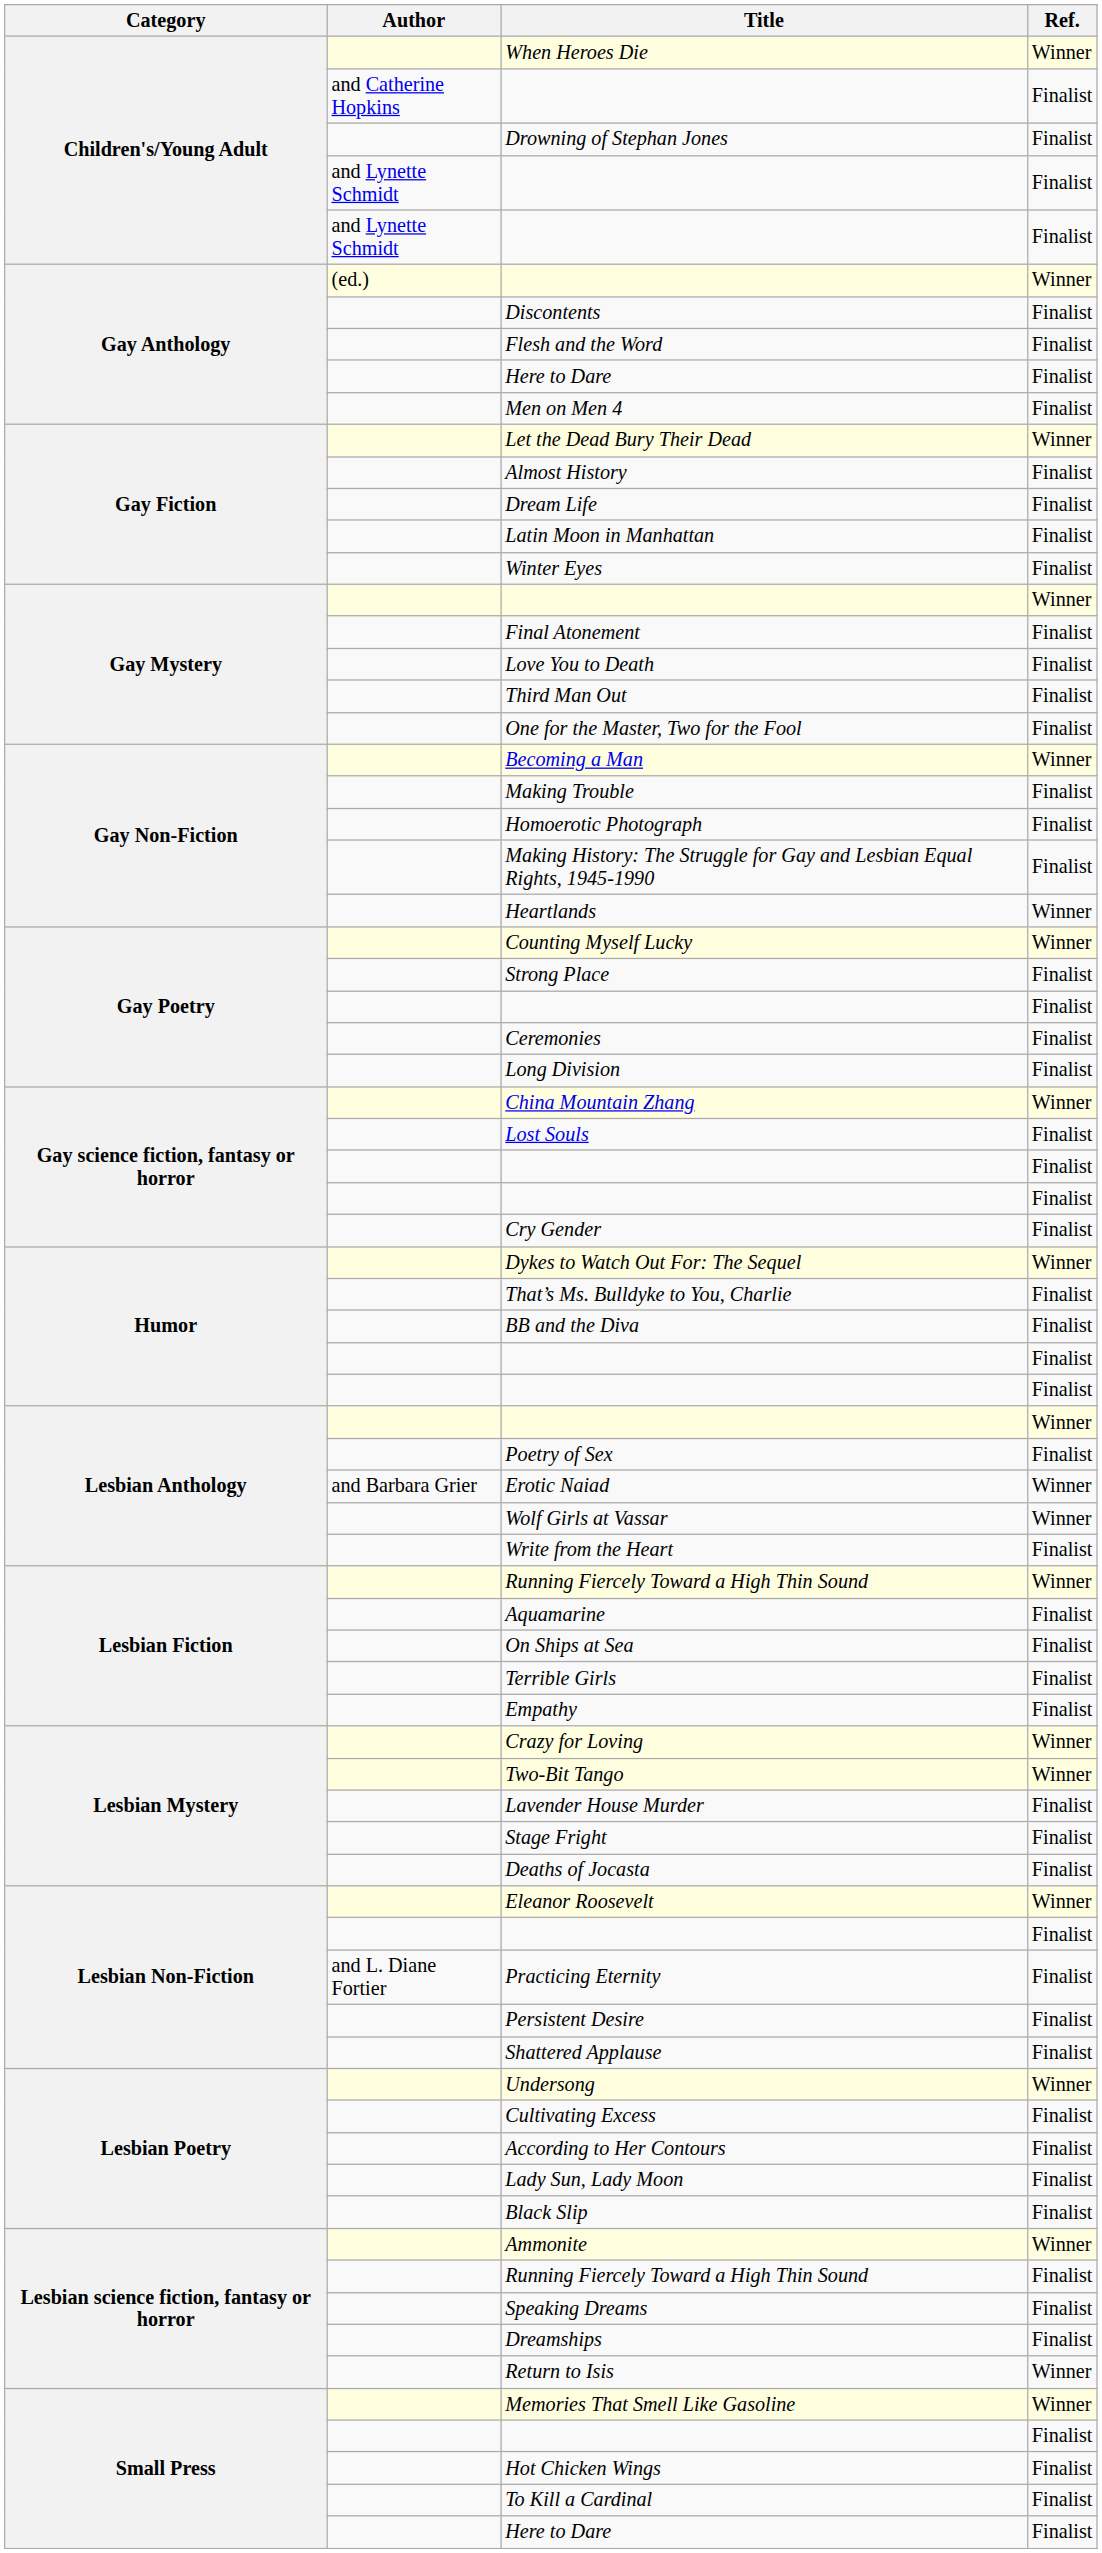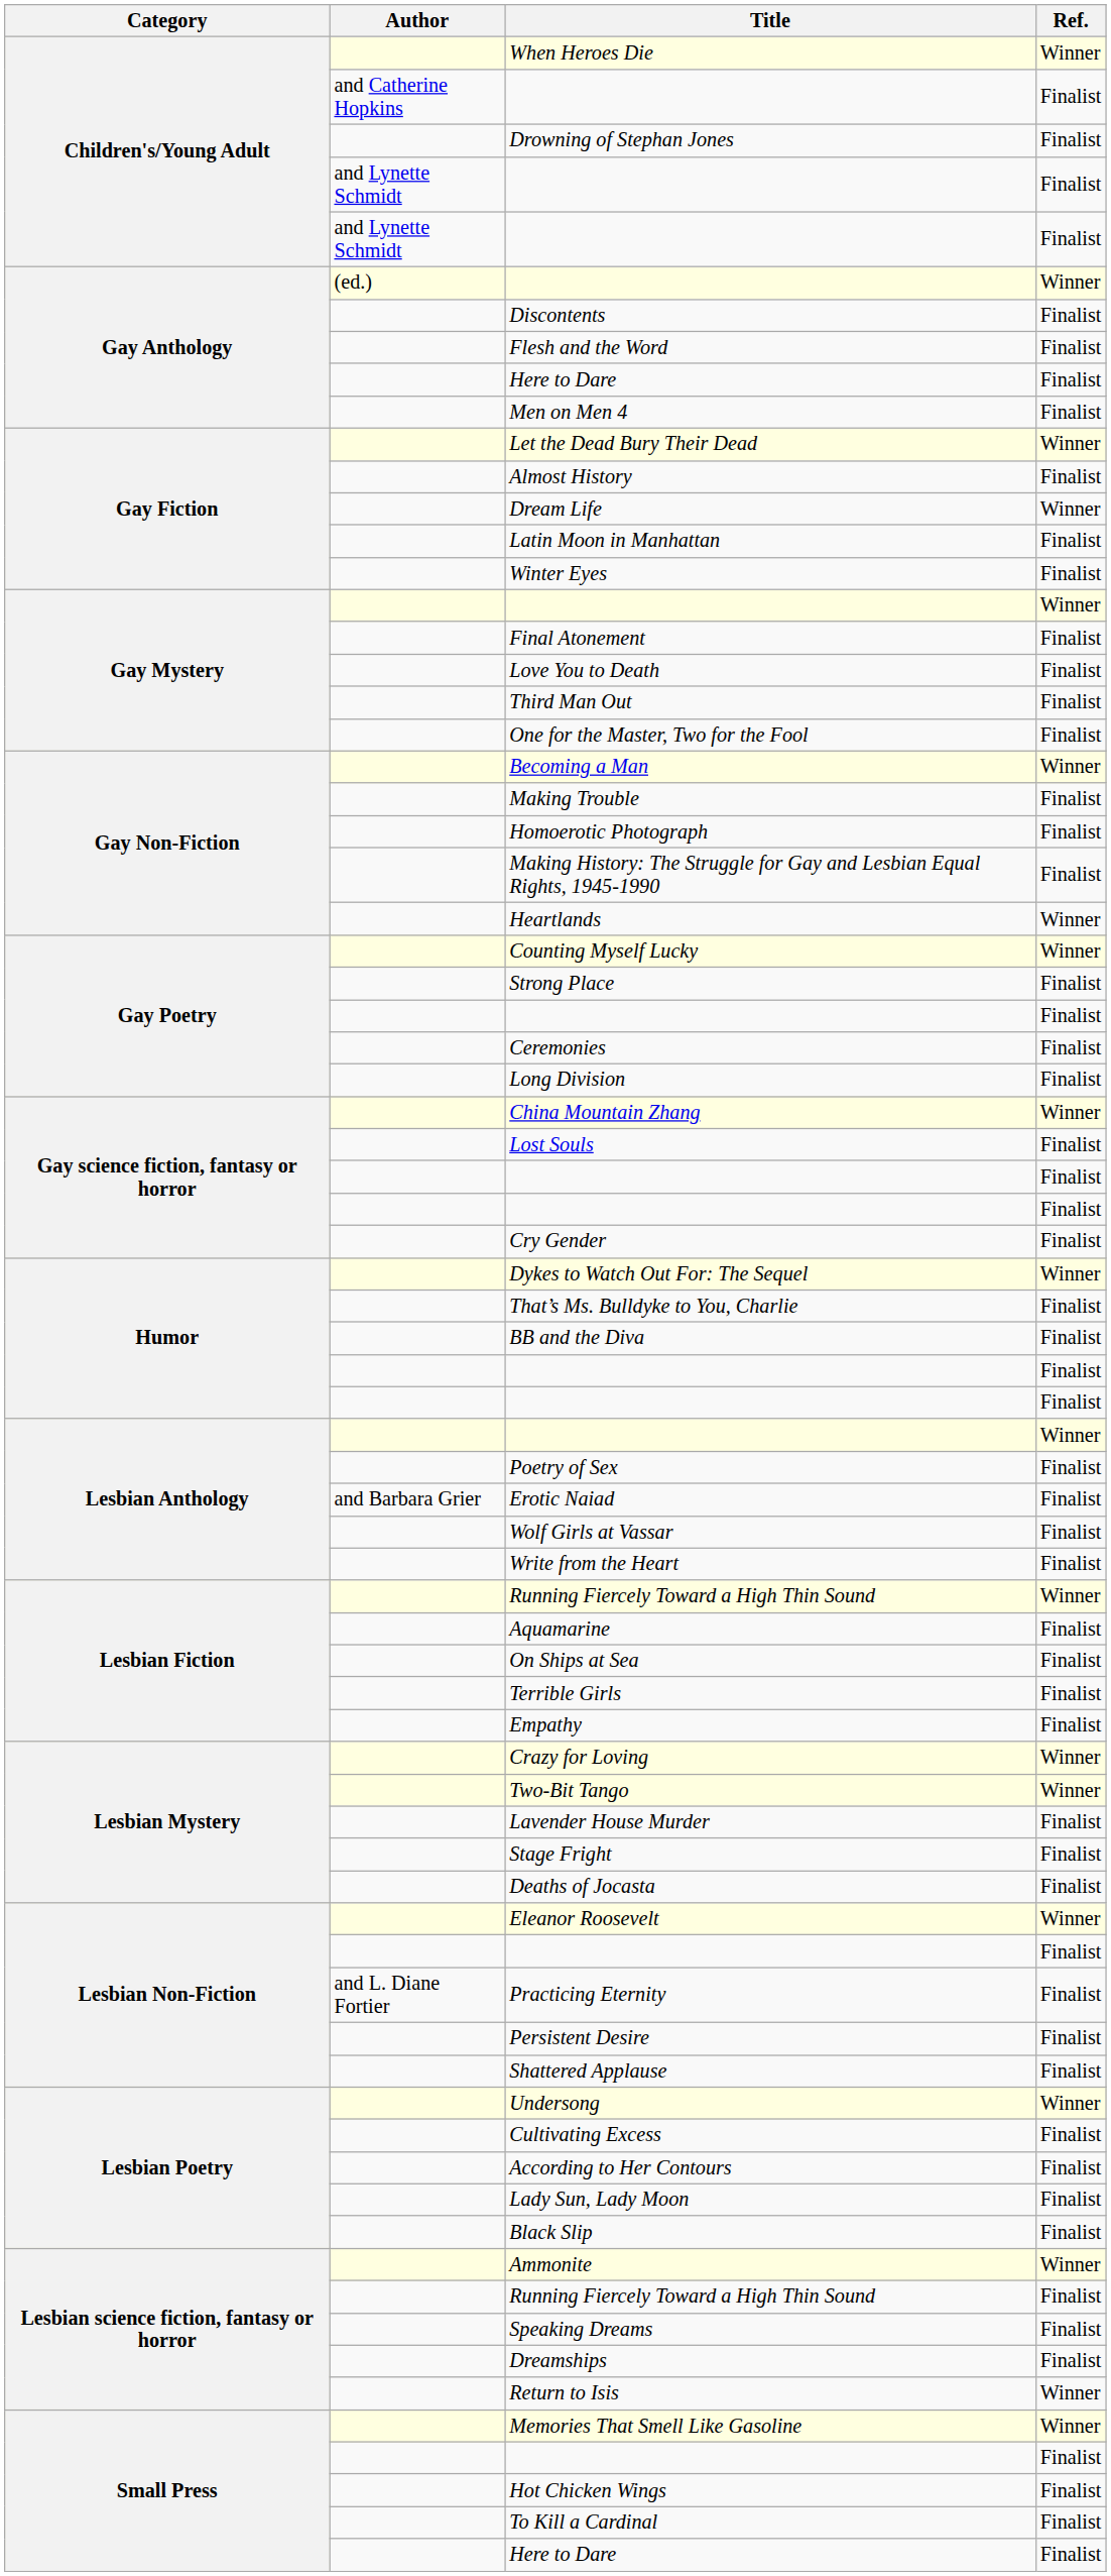Dream Life | Ref.: Finalist -> Winner
Erotic Naiad | Ref.: Winner -> Finalist
Wolf Girls at Vassar | Ref.: Winner -> Finalist
